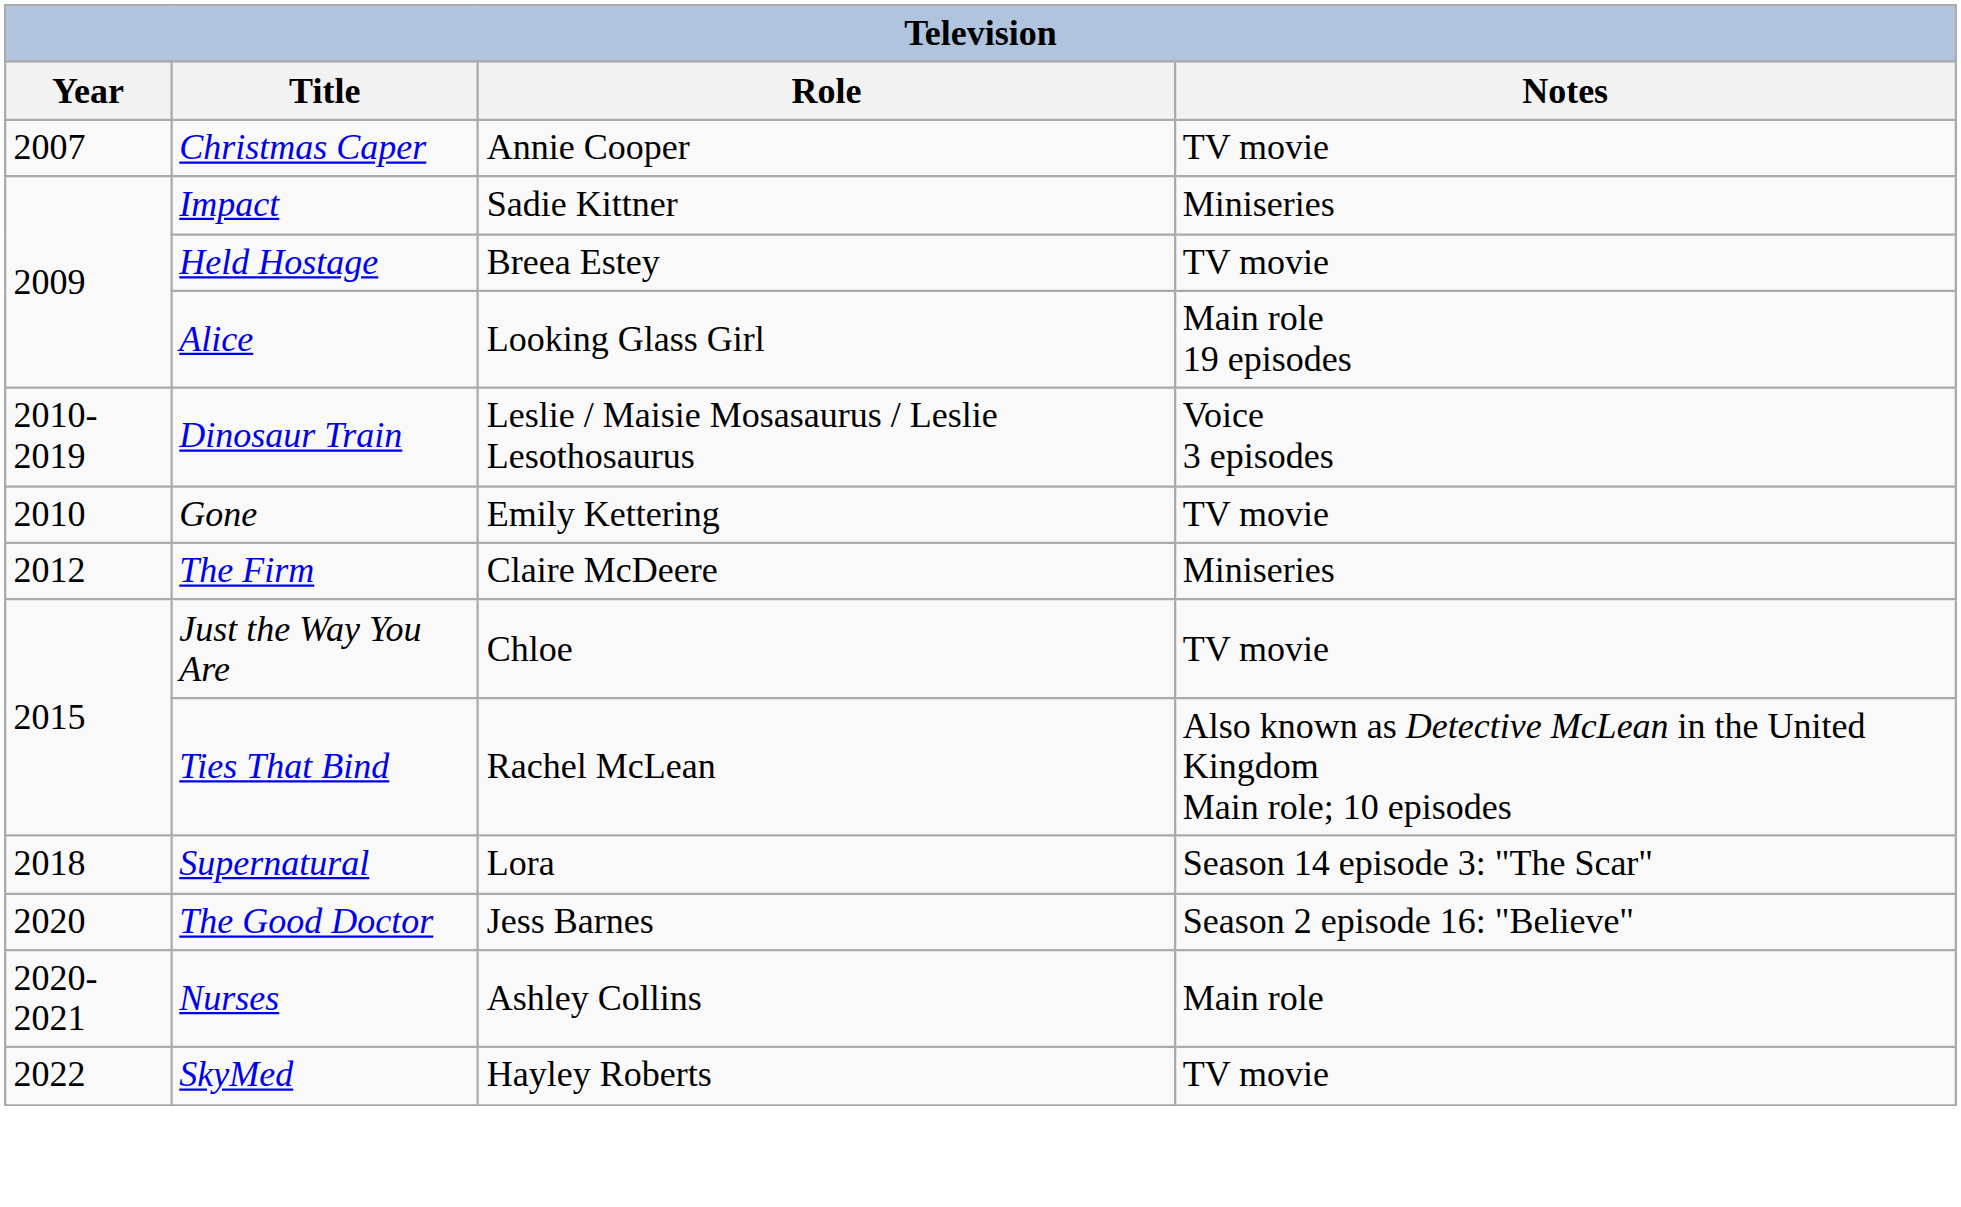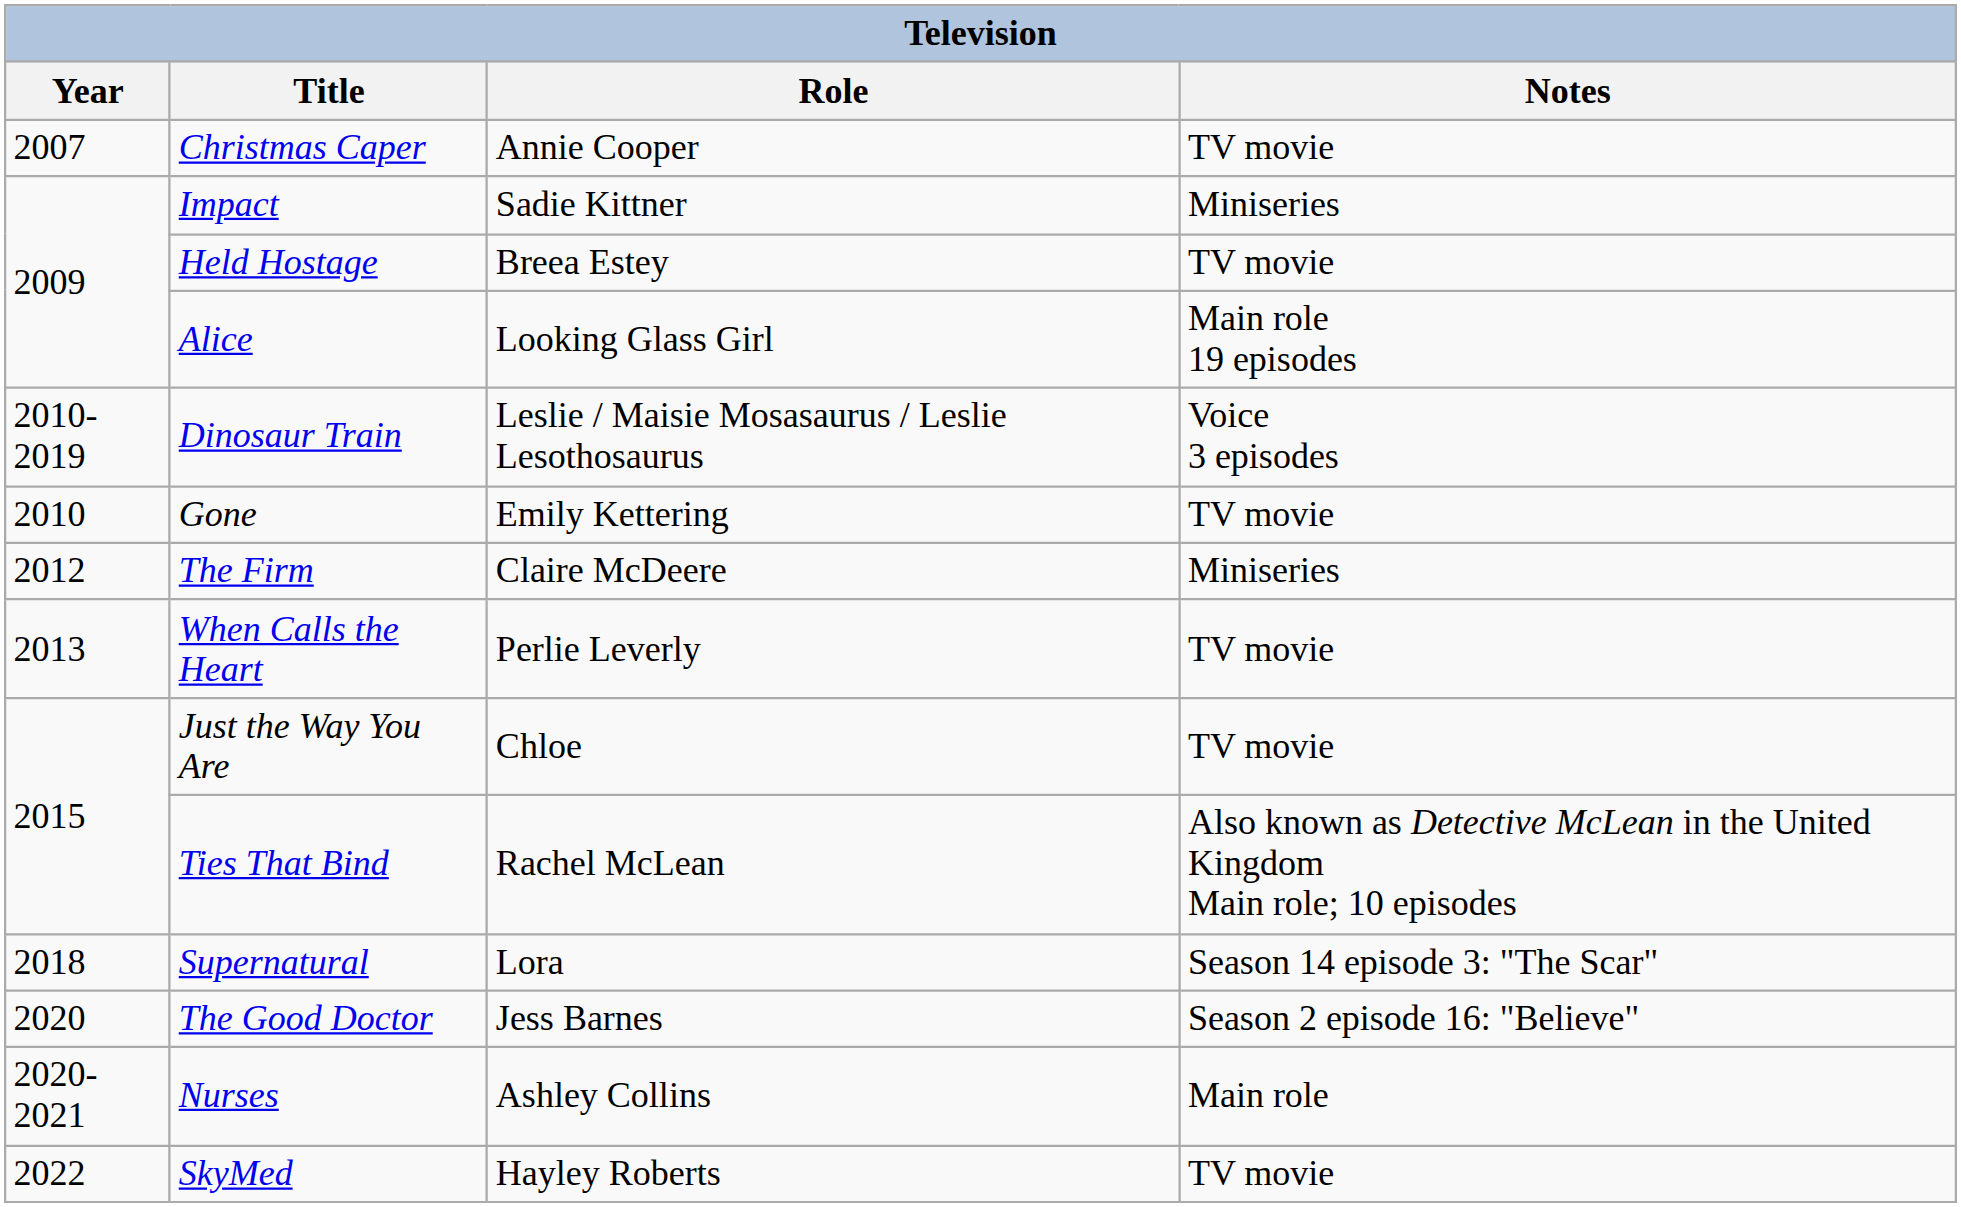+ row: 2013 | When Calls the Heart | Perlie Leverly | TV movie
